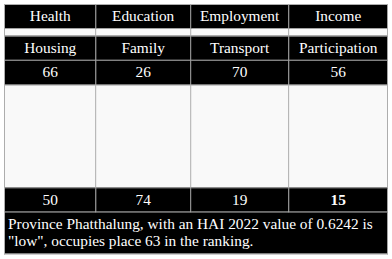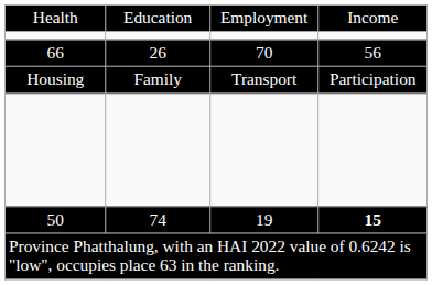rows swapped: 66 <-> Housing
